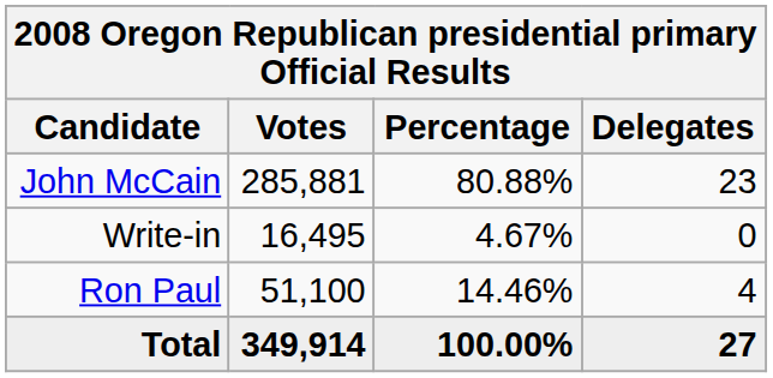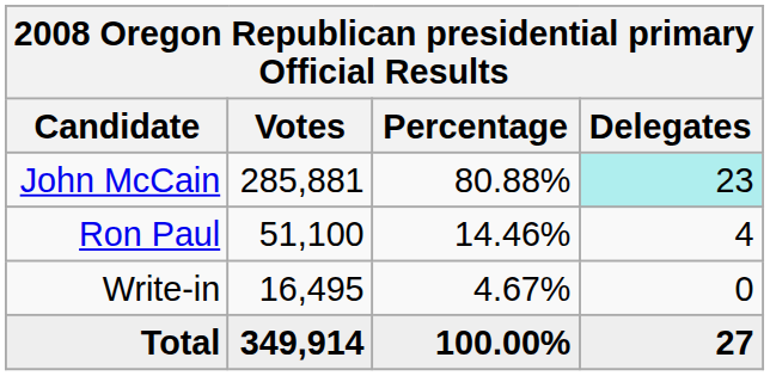John McCain | Delegates: no background -> paleturquoise background
rows swapped: Ron Paul <-> Write-in
